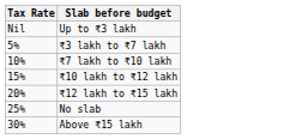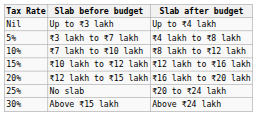+ column: Slab after budget | Up to ₹4 lakh | ₹4 lakh to ₹8 lakh | ₹8 lakh to ₹12 lakh | ₹12 lakh to ₹16 lakh | ₹16 lakh to ₹20 lakh | ₹20 to ₹24 lakh | Above ₹24 lakh
